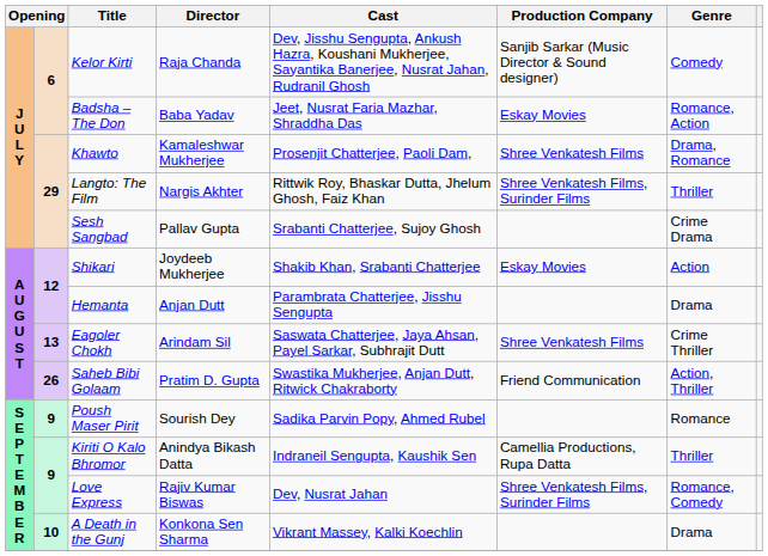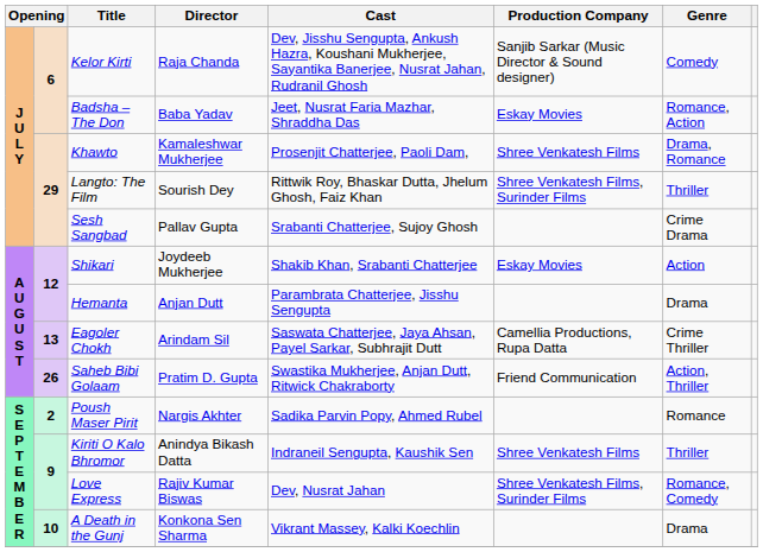Langto: The Film | Director: Nargis Akhter -> Sourish Dey
Eagoler Chokh | Production Company: Shree Venkatesh Films -> Camellia Productions, Rupa Datta
Poush Maser Pirit | column 2: 9 -> 2
Poush Maser Pirit | Director: Sourish Dey -> Nargis Akhter
Kiriti O Kalo Bhromor | Production Company: Camellia Productions, Rupa Datta -> Shree Venkatesh Films
